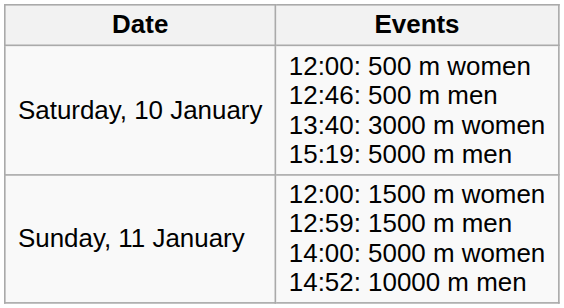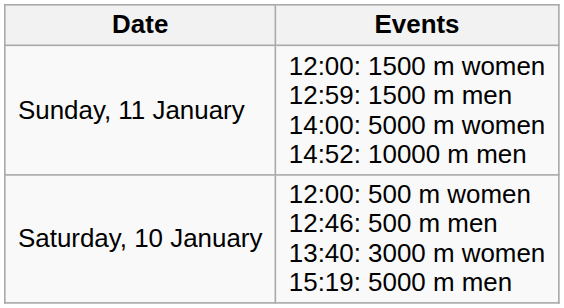rows swapped: Saturday, 10 January <-> Sunday, 11 January
